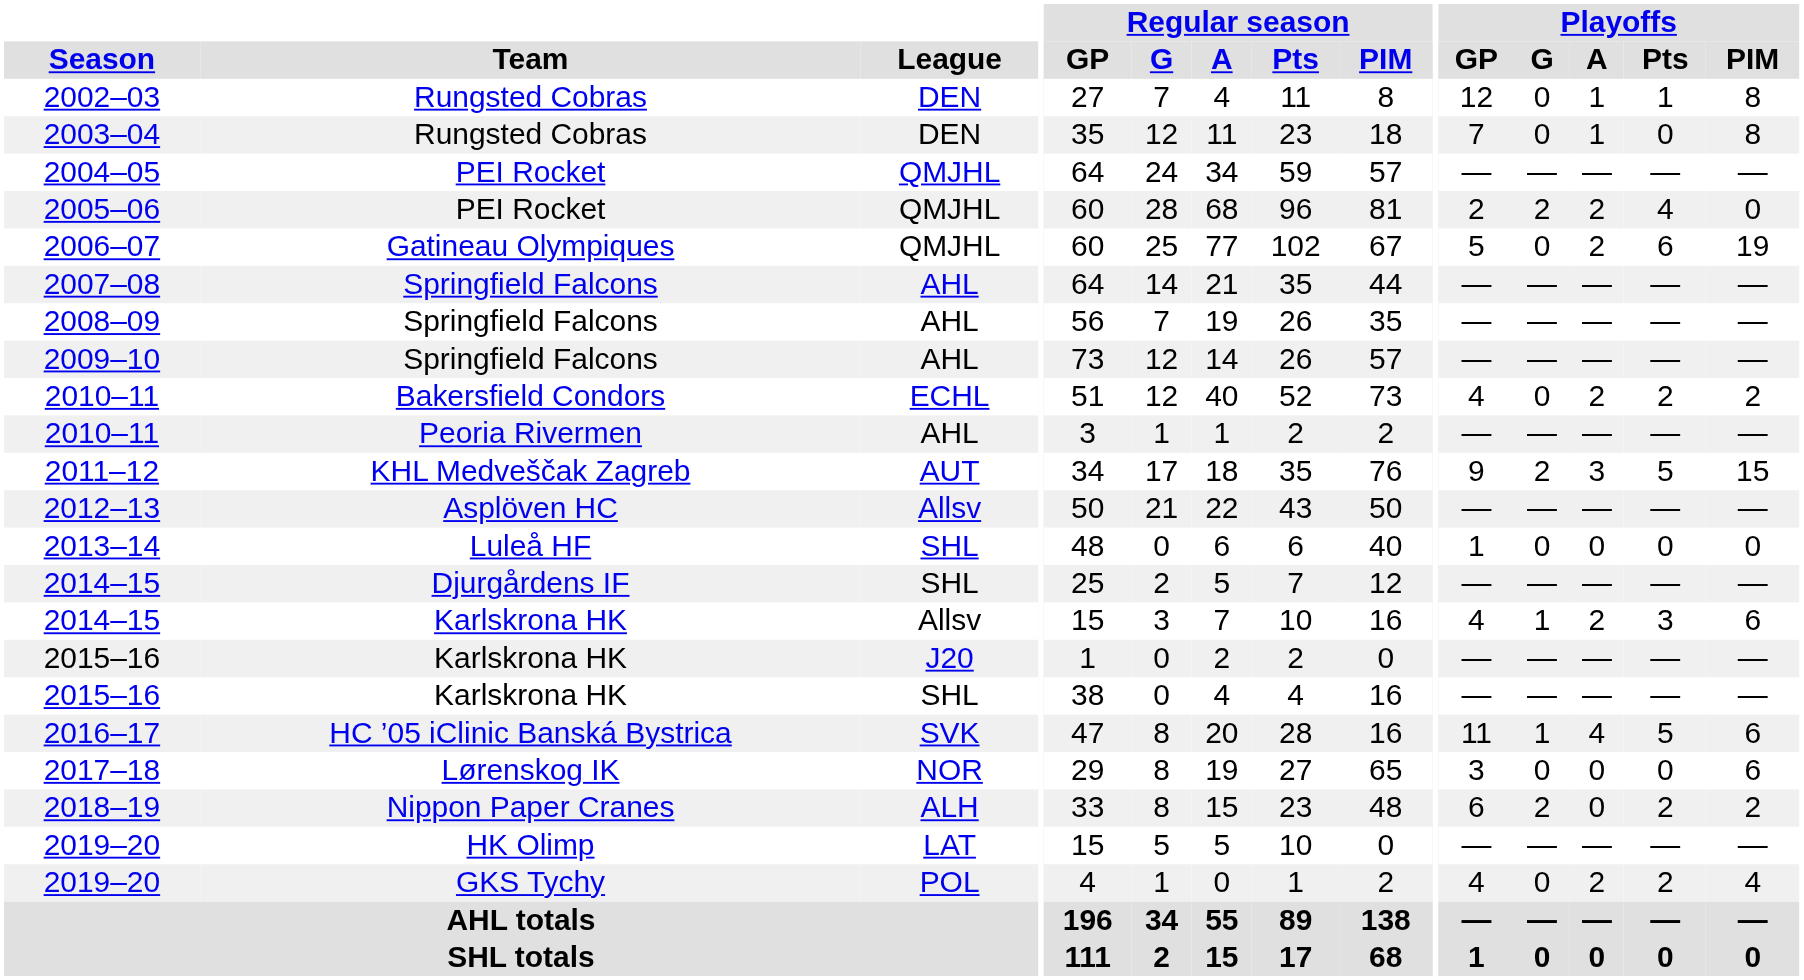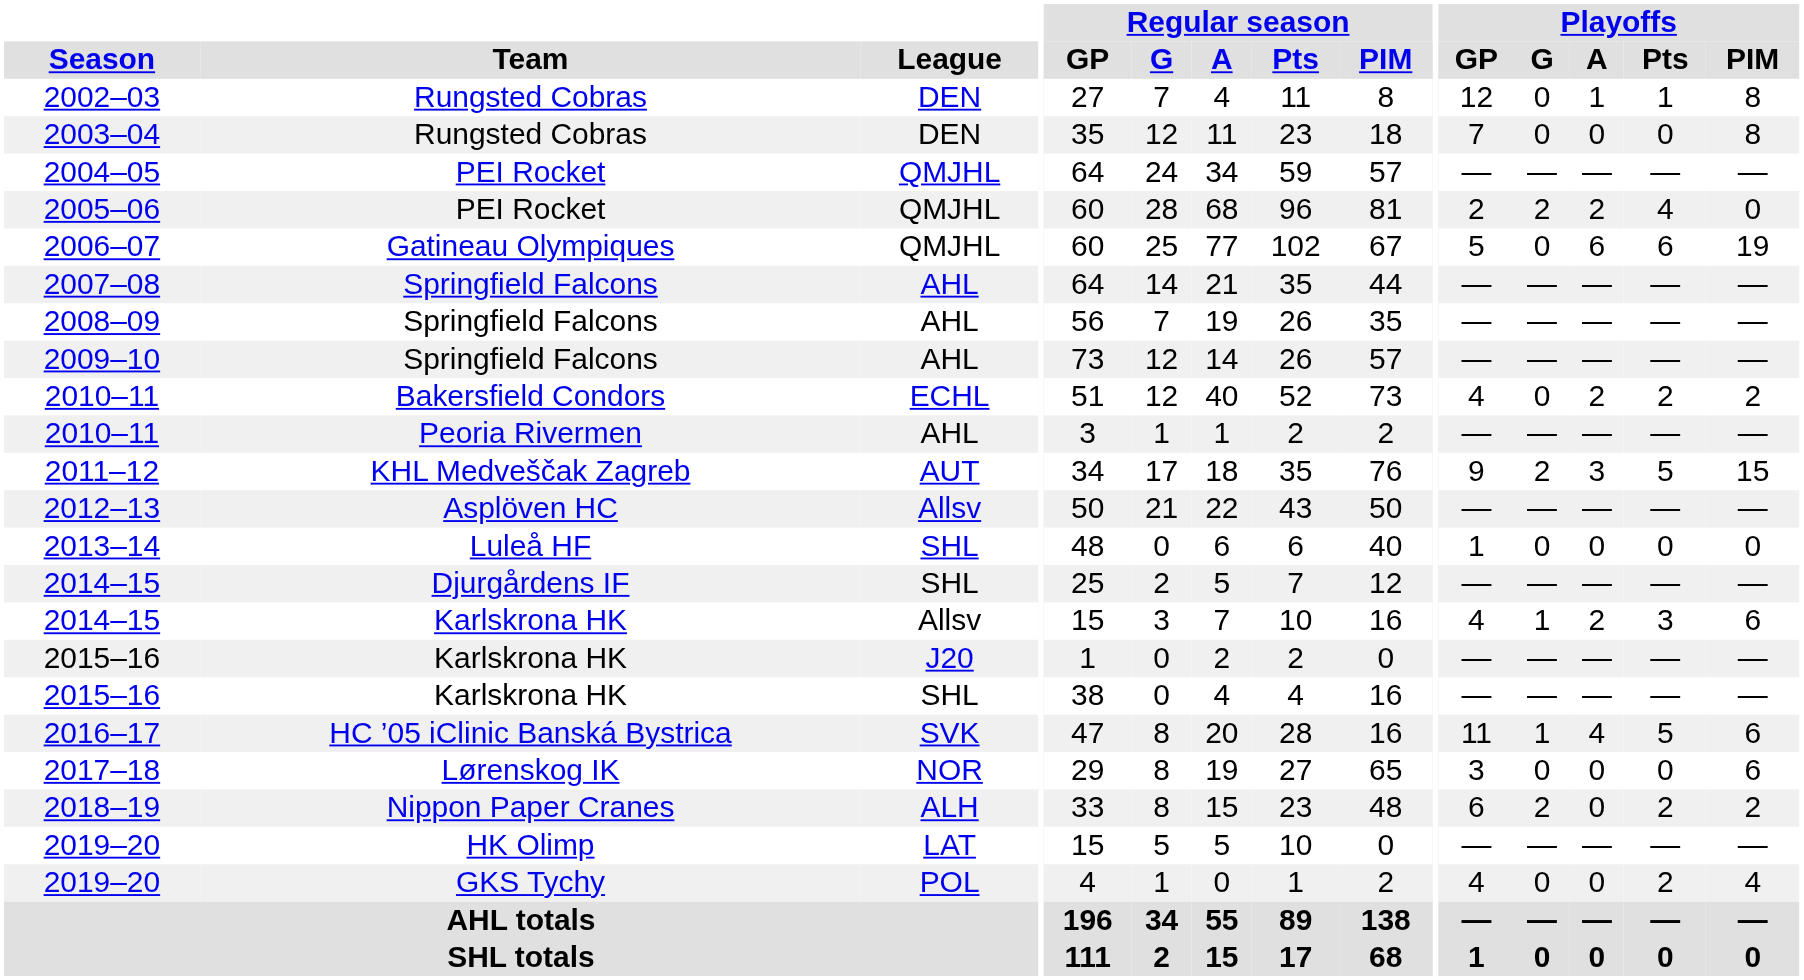2003–04 | Playoffs / A: 1 -> 0
2006–07 | Playoffs / A: 2 -> 6
2019–20 / POL | Playoffs / A: 2 -> 0
